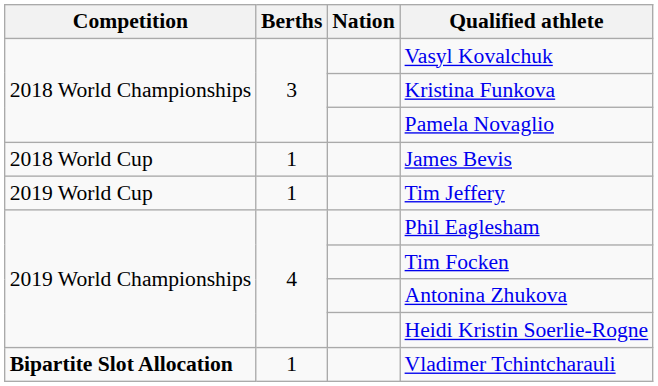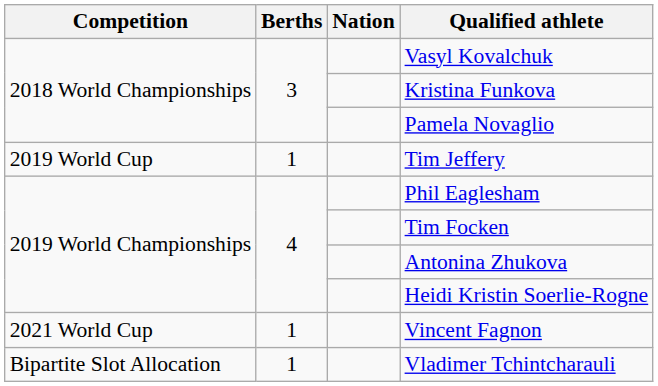- row: 2018 World Cup | 1 | James Bevis
+ row: 2021 World Cup | 1 | Vincent Fagnon
Vladimer Tchintcharauli | Competition: bold -> normal
